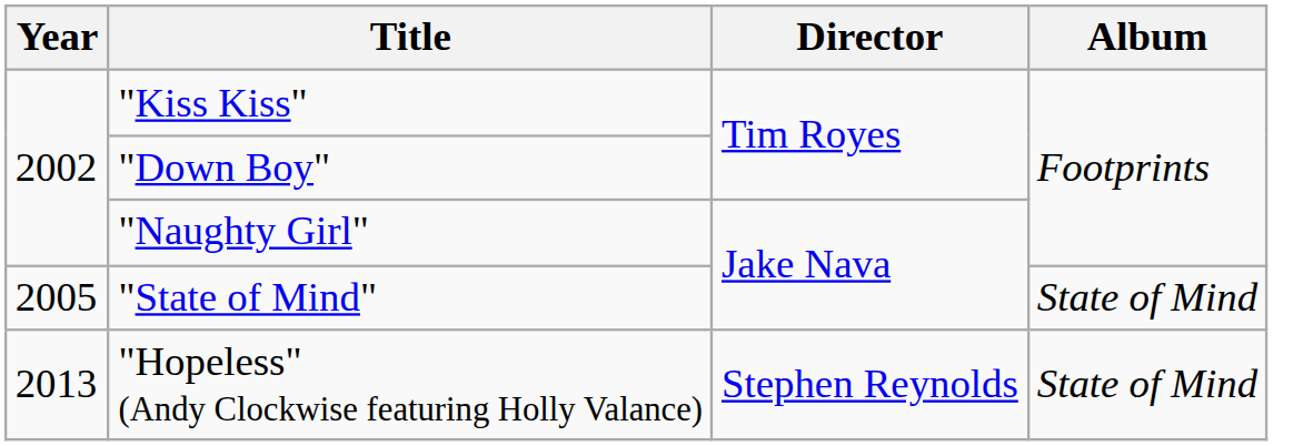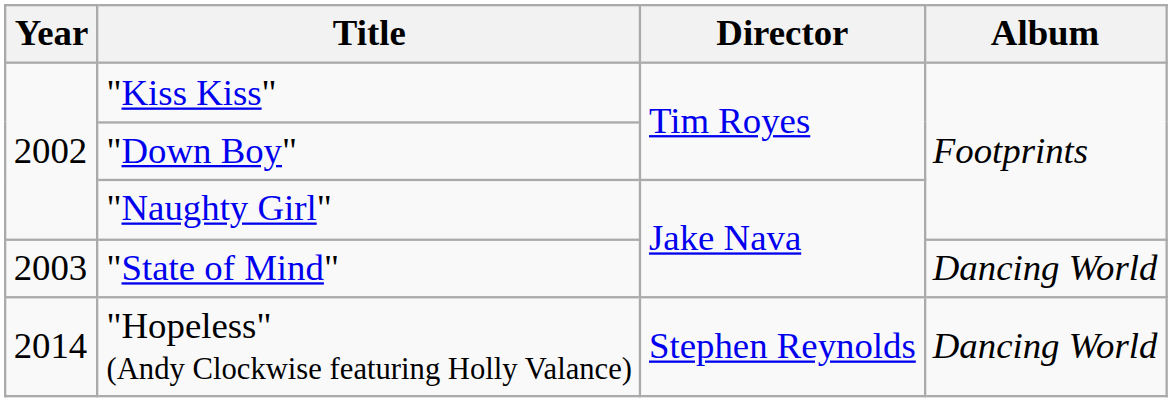"State of Mind" | Year: 2005 -> 2003
"State of Mind" | Album: State of Mind -> Dancing World
"Hopeless" (Andy Clockwise featuring Holly Valance) | Year: 2013 -> 2014
"Hopeless" (Andy Clockwise featuring Holly Valance) | Album: State of Mind -> Dancing World
